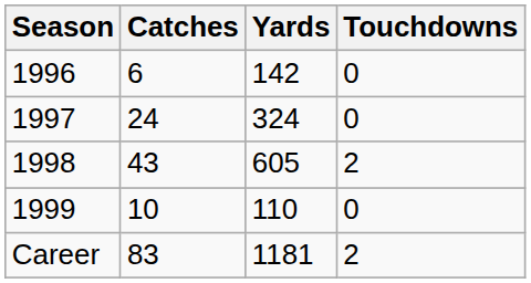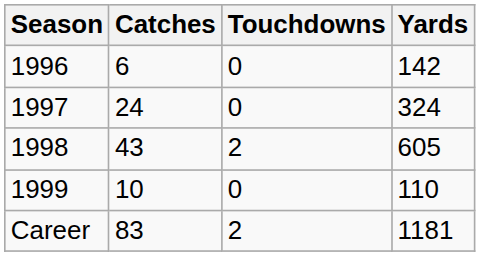columns swapped: Yards <-> Touchdowns
